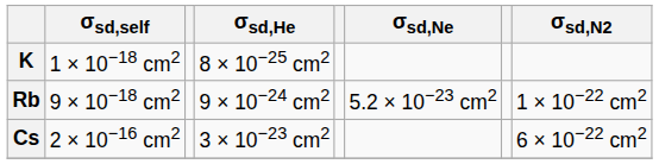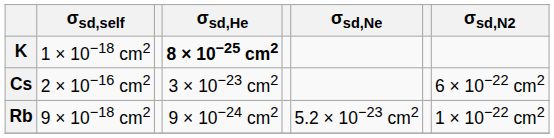K | σsd,He: normal -> bold
rows swapped: Rb <-> Cs
